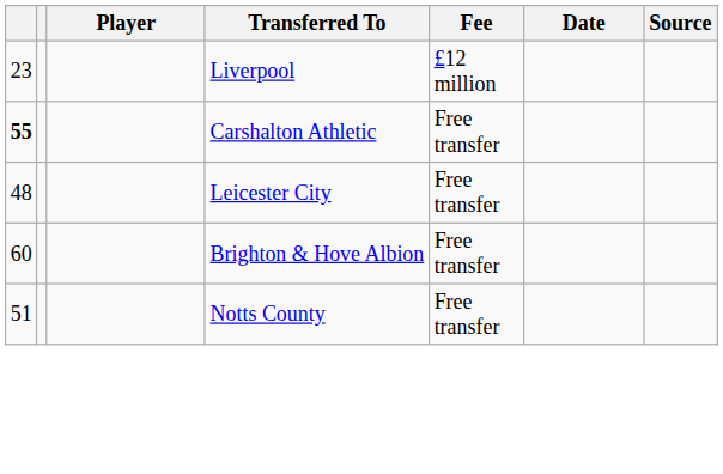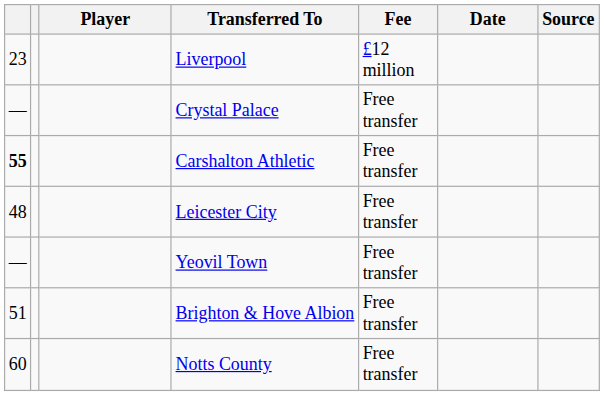+ row: — | Crystal Palace | Free transfer
+ row: — | Yeovil Town | Free transfer
Brighton & Hove Albion | column 1: 60 -> 51
Notts County | column 1: 51 -> 60
